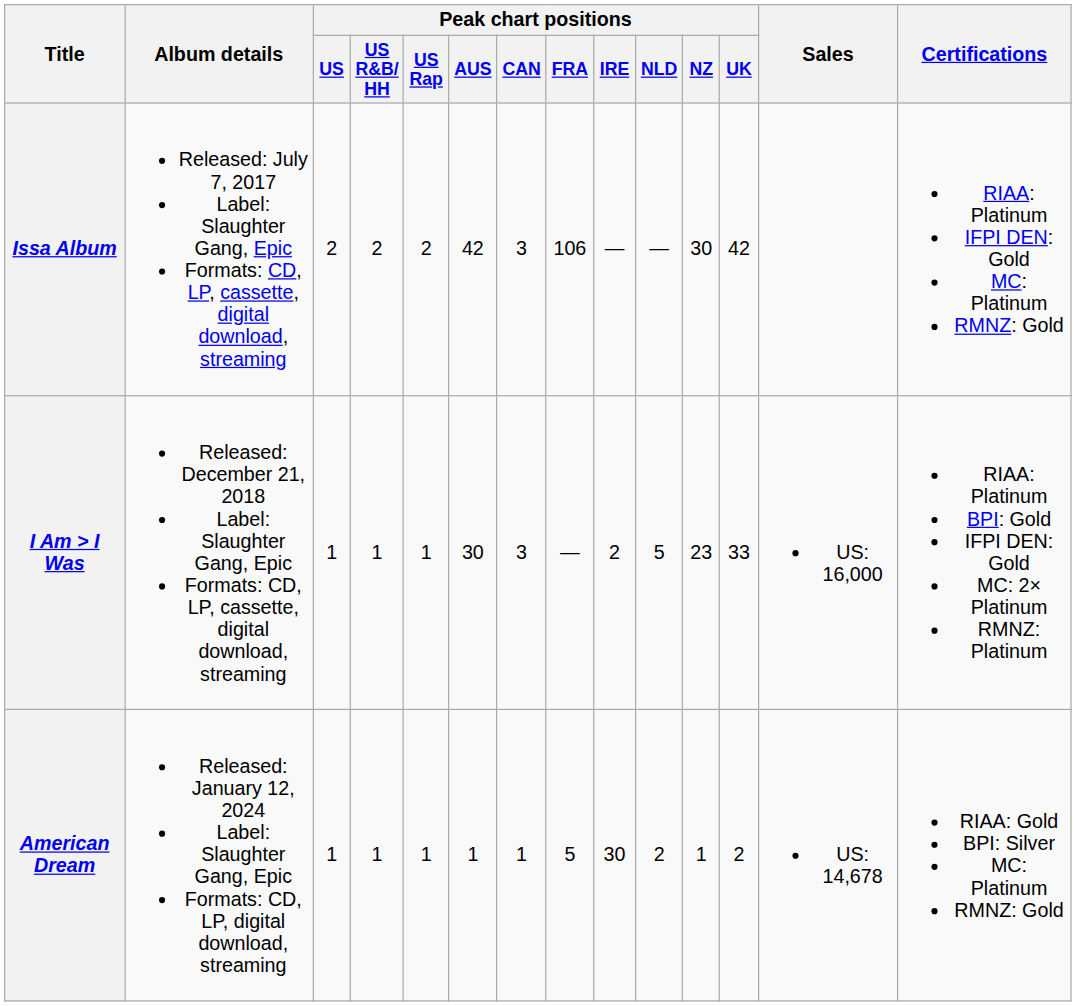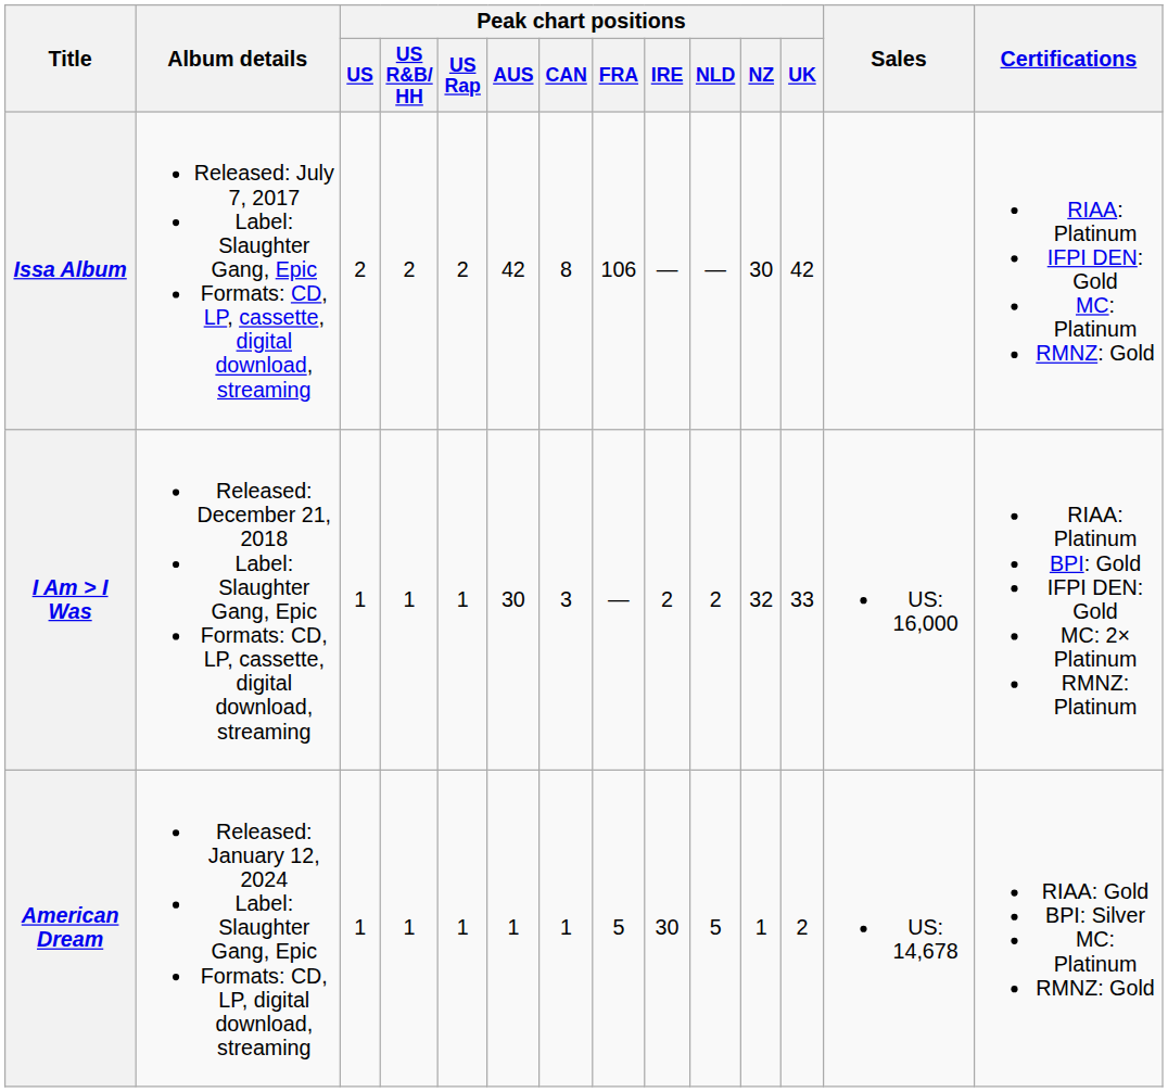Issa Album | Peak chart positions / CAN: 3 -> 8
I Am > I Was | Peak chart positions / NLD: 5 -> 2
I Am > I Was | Peak chart positions / NZ: 23 -> 32
American Dream | Peak chart positions / NLD: 2 -> 5
